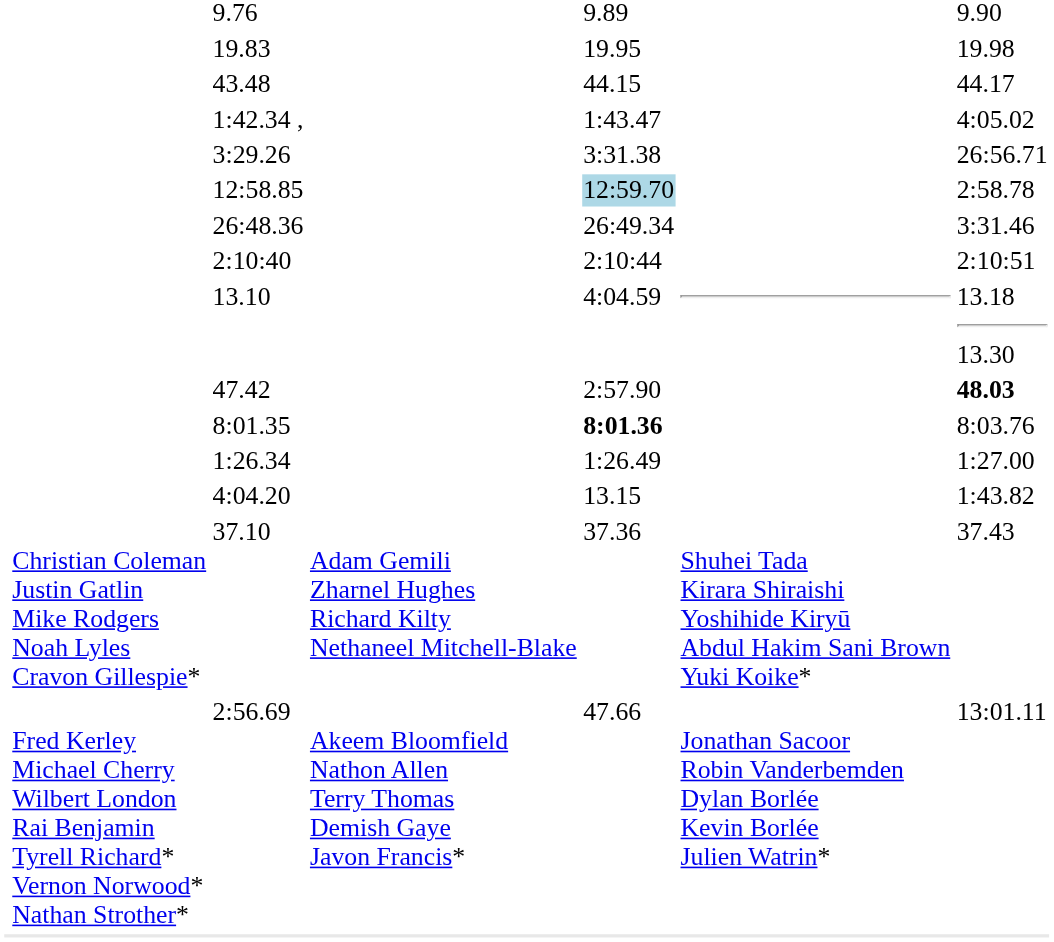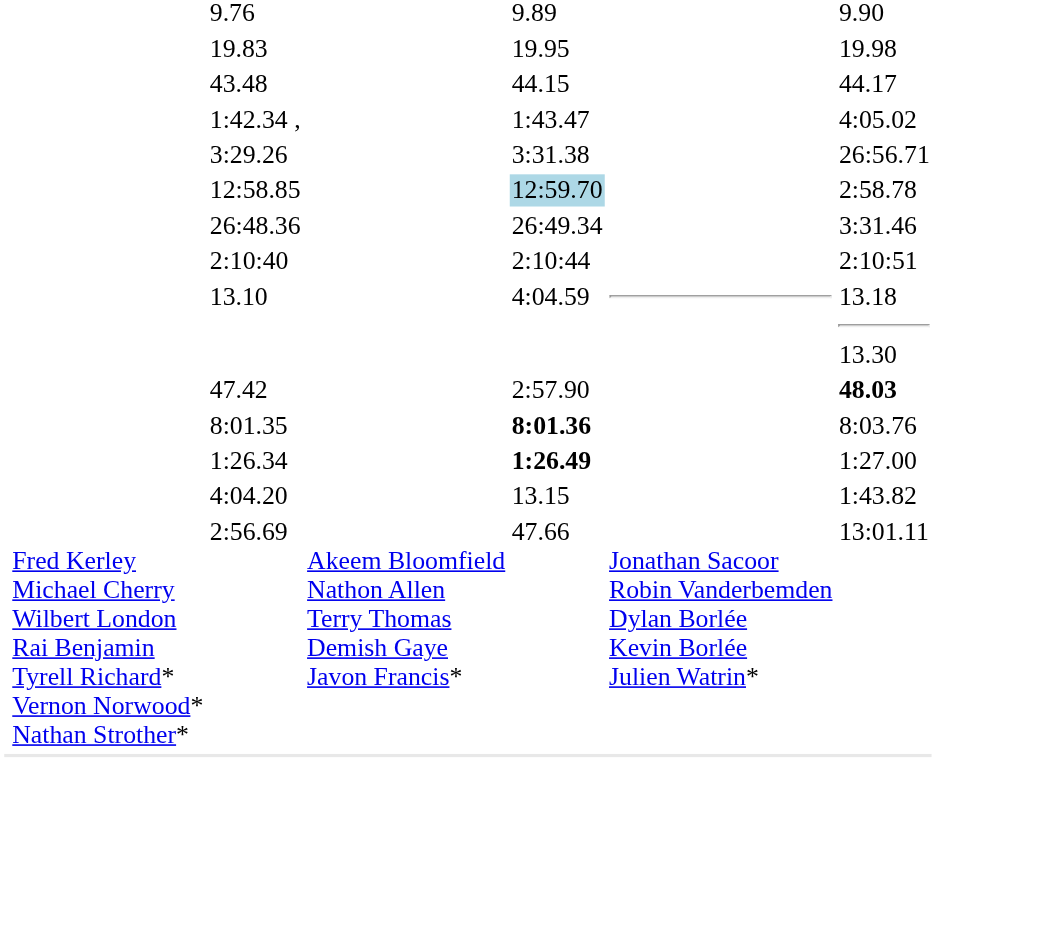1:26.34 | column 5: normal -> bold
- row: Christian Coleman Justin Gatlin Mike Rodgers Noah Lyles Cravon Gillespie* | 37.10 | Adam Gemili Zharnel Hughes Richard Kilty Nethaneel Mitchell-Blake | 37.36 | Shuhei Tada Kirara Shiraishi Yoshihide Kiryū Abdul Hakim Sani Brown Yuki Koike* | 37.43
